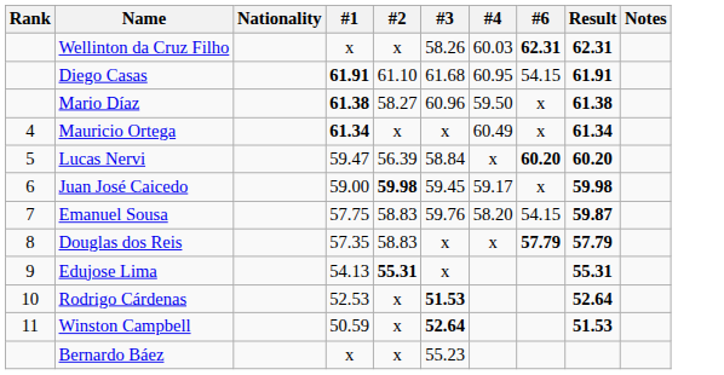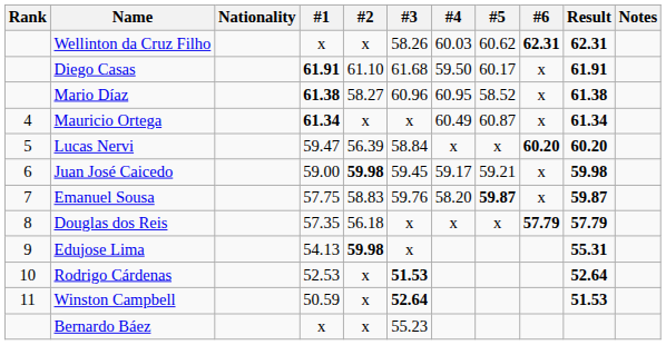+ column: #5 | 60.62 | 60.17 | 58.52 | 60.87 | x | 59.21 | 59.87 | x
Diego Casas | #4: 60.95 -> 59.50
Diego Casas | #6: 54.15 -> x
Mario Díaz | #4: 59.50 -> 60.95
Emanuel Sousa | #6: 54.15 -> x
Douglas dos Reis | #2: 58.83 -> 56.18
Edujose Lima | #2: 55.31 -> 59.98
